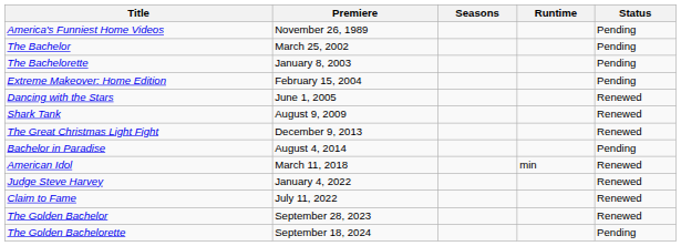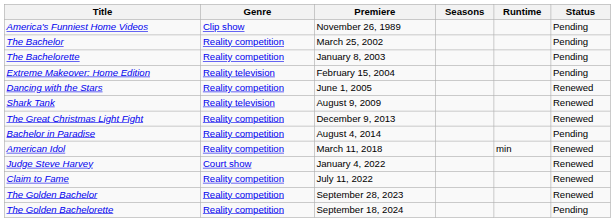+ column: Genre | Clip show | Reality competition | Reality competition | Reality television | Reality competition | Reality television | Reality competition | Reality competition | Reality competition | Court show | Reality competition | Reality competition | Reality competition
